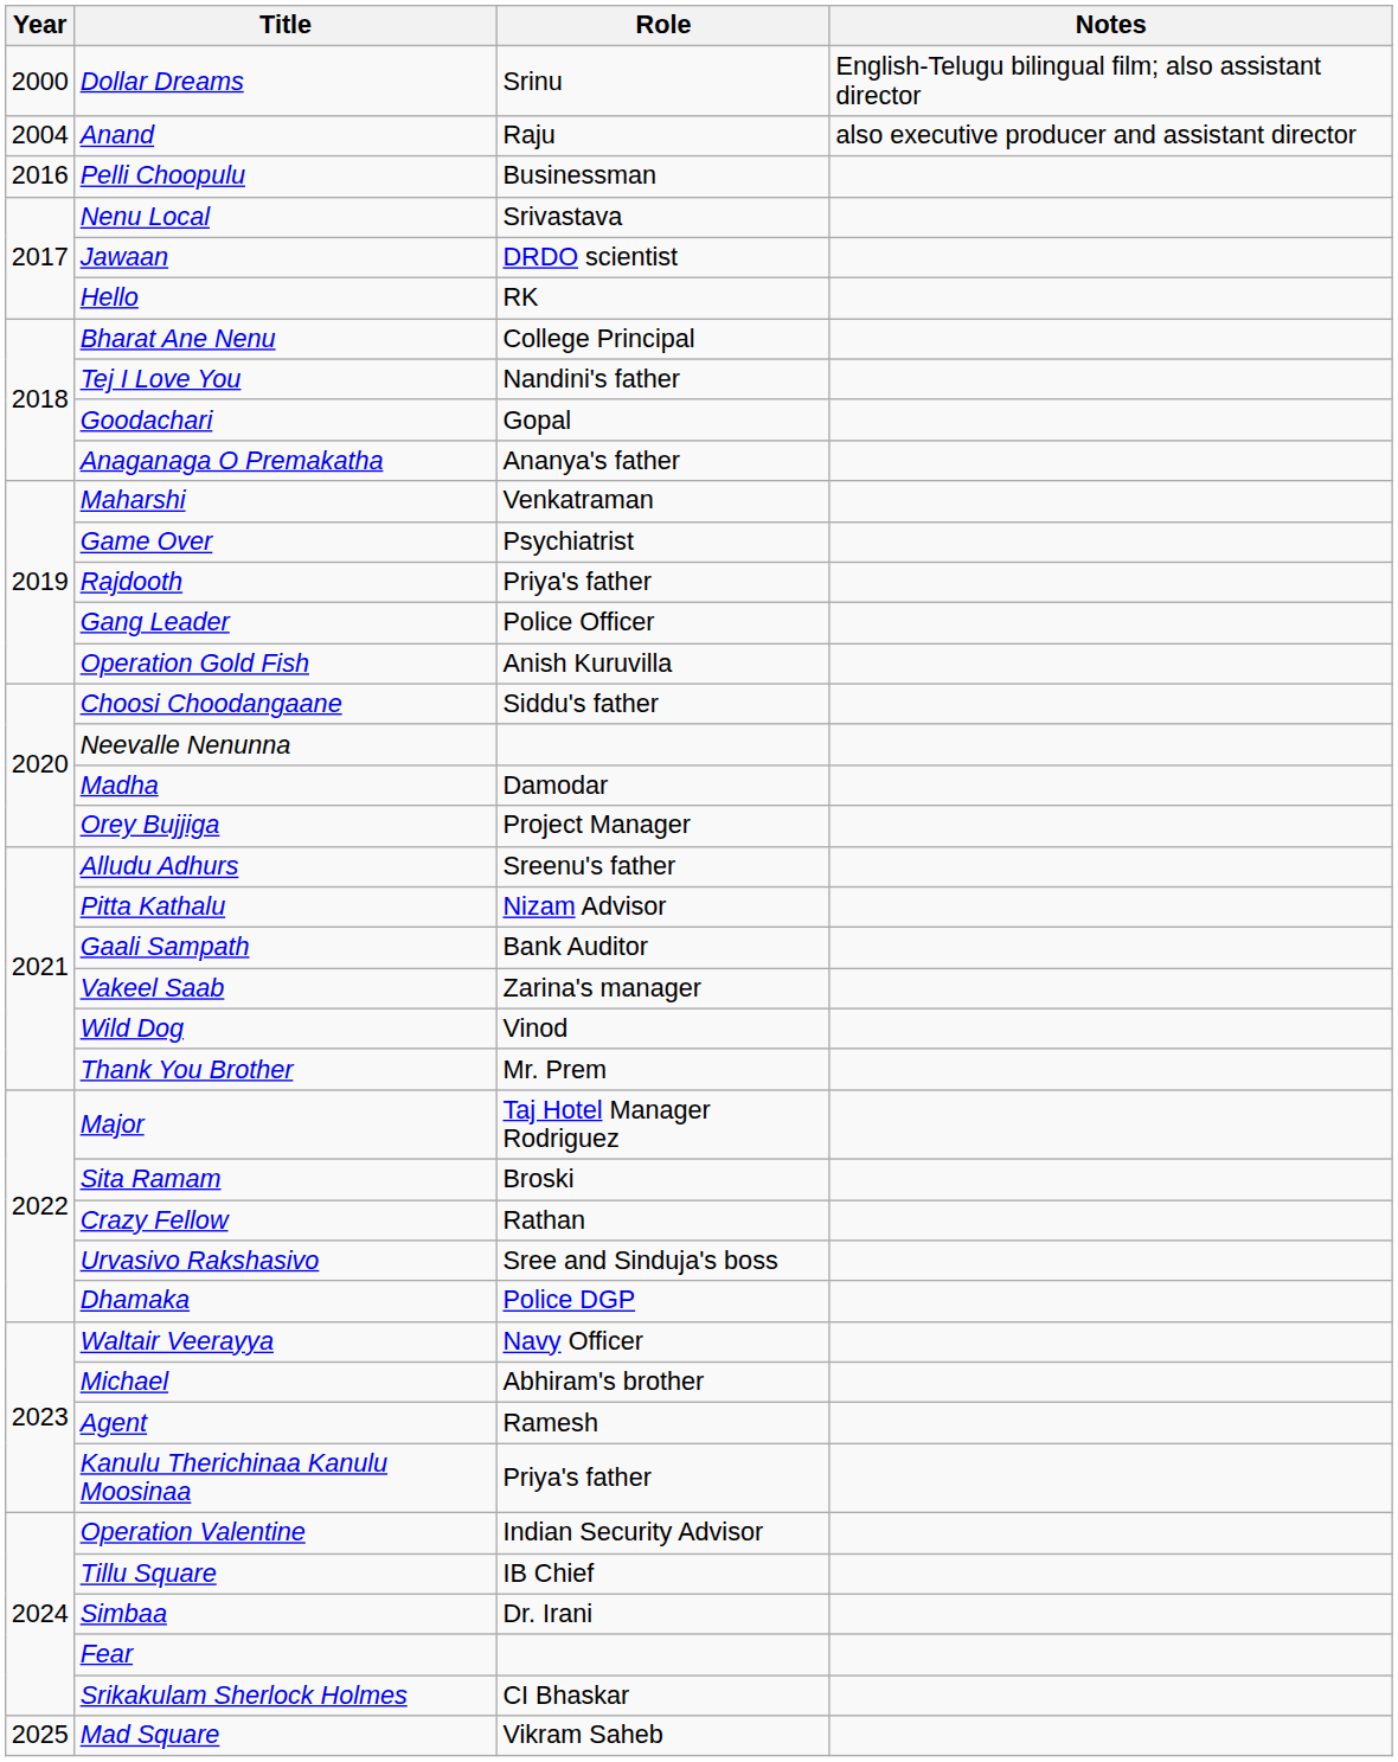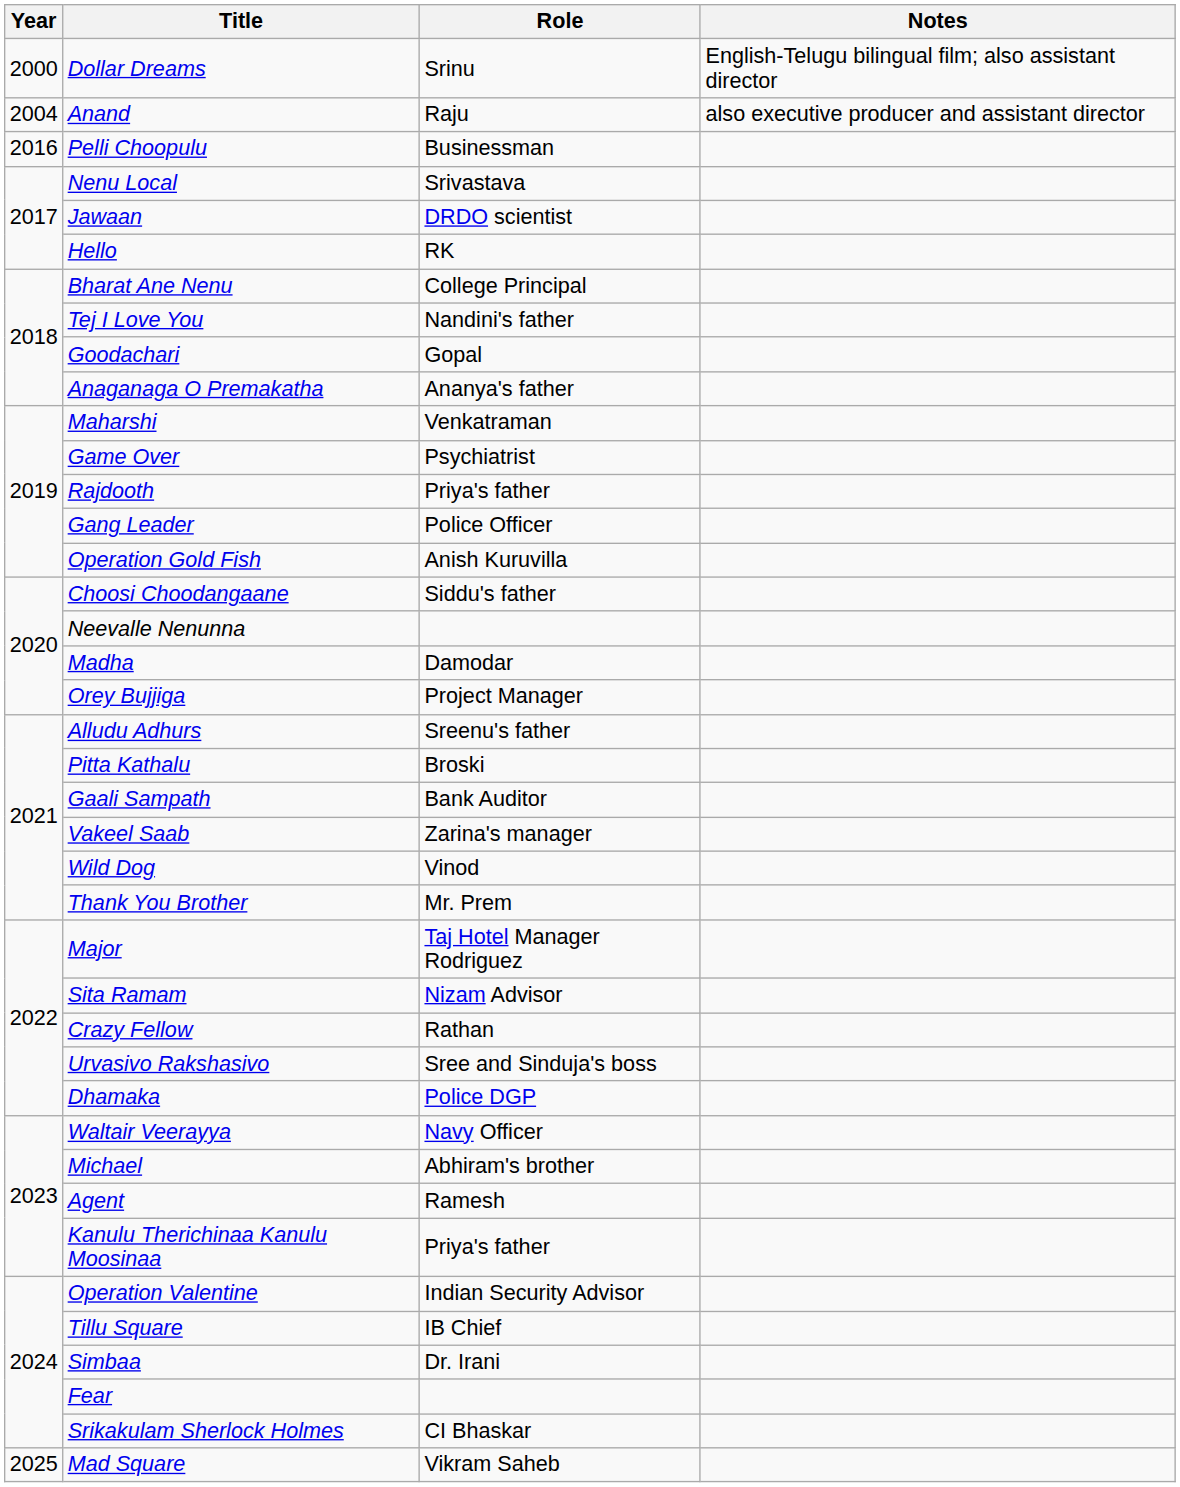Pitta Kathalu | Role: Nizam Advisor -> Broski
Sita Ramam | Role: Broski -> Nizam Advisor
